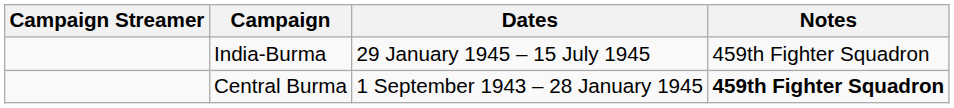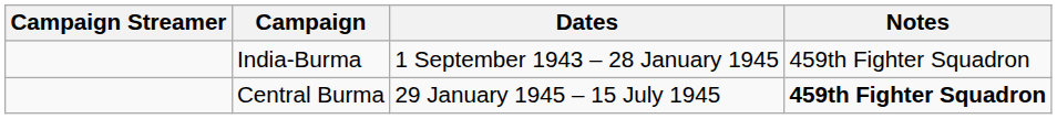India-Burma | Dates: 29 January 1945 – 15 July 1945 -> 1 September 1943 – 28 January 1945
Central Burma | Dates: 1 September 1943 – 28 January 1945 -> 29 January 1945 – 15 July 1945
